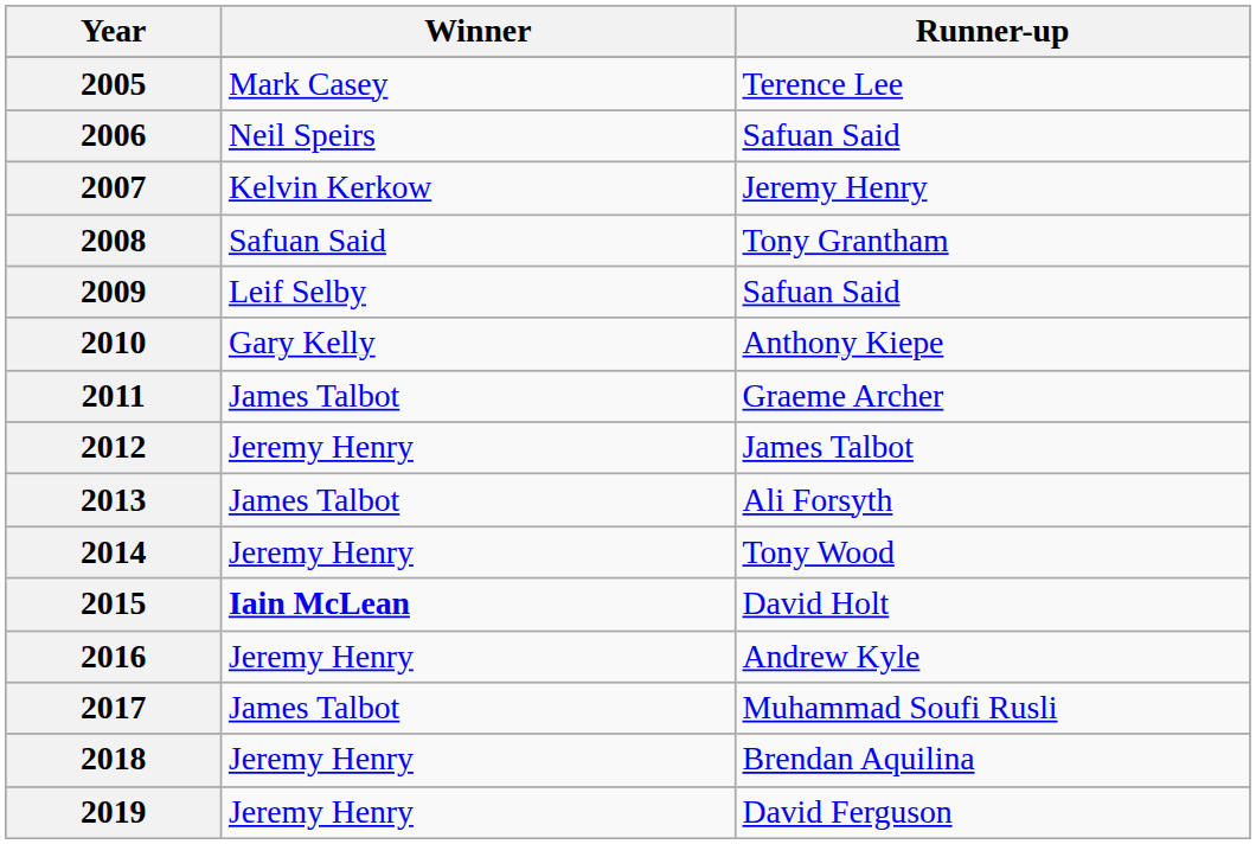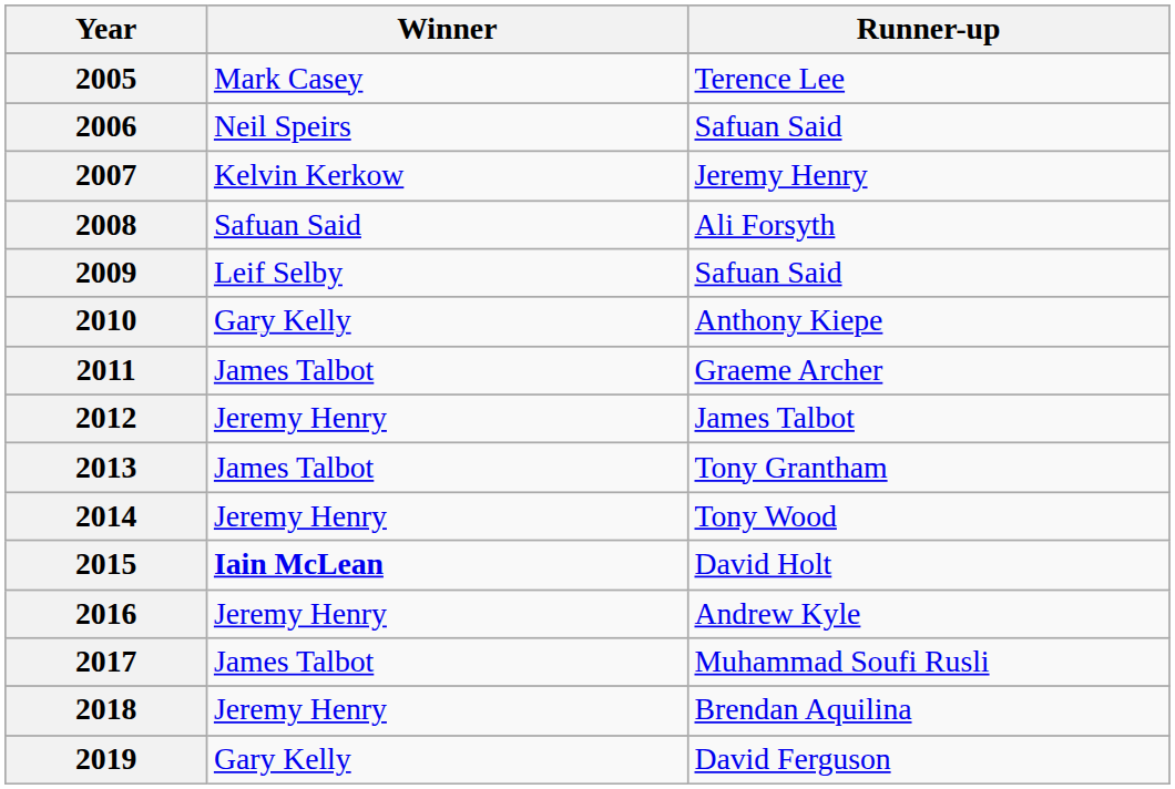2008 | Runner-up: Tony Grantham -> Ali Forsyth
2013 | Runner-up: Ali Forsyth -> Tony Grantham
2019 | Winner: Jeremy Henry -> Gary Kelly
